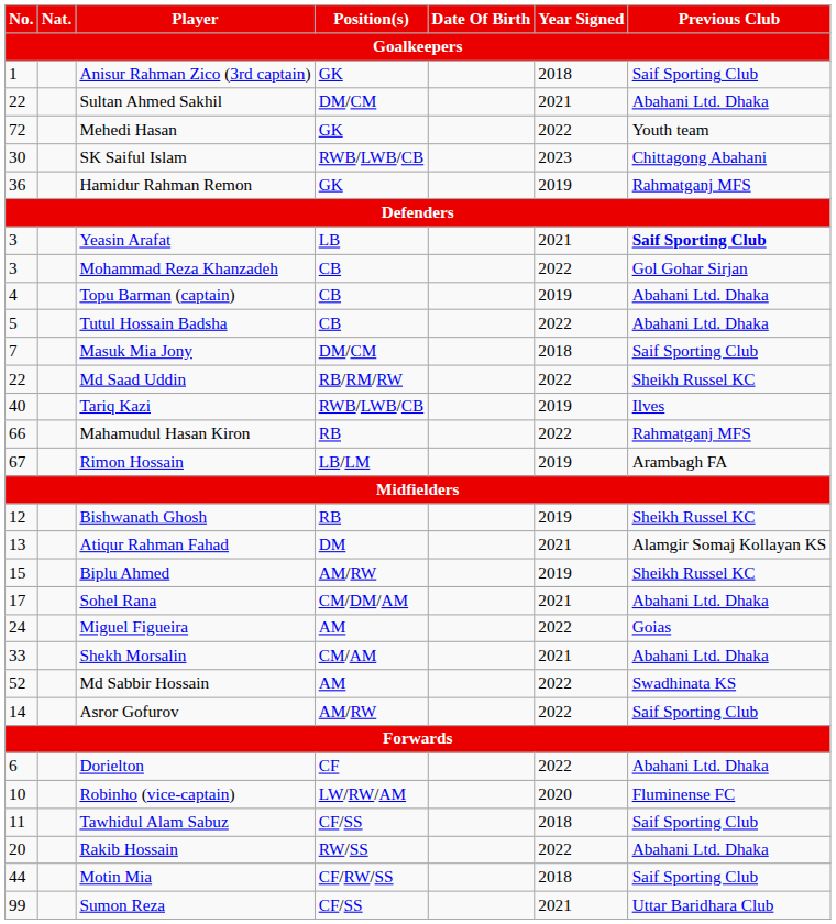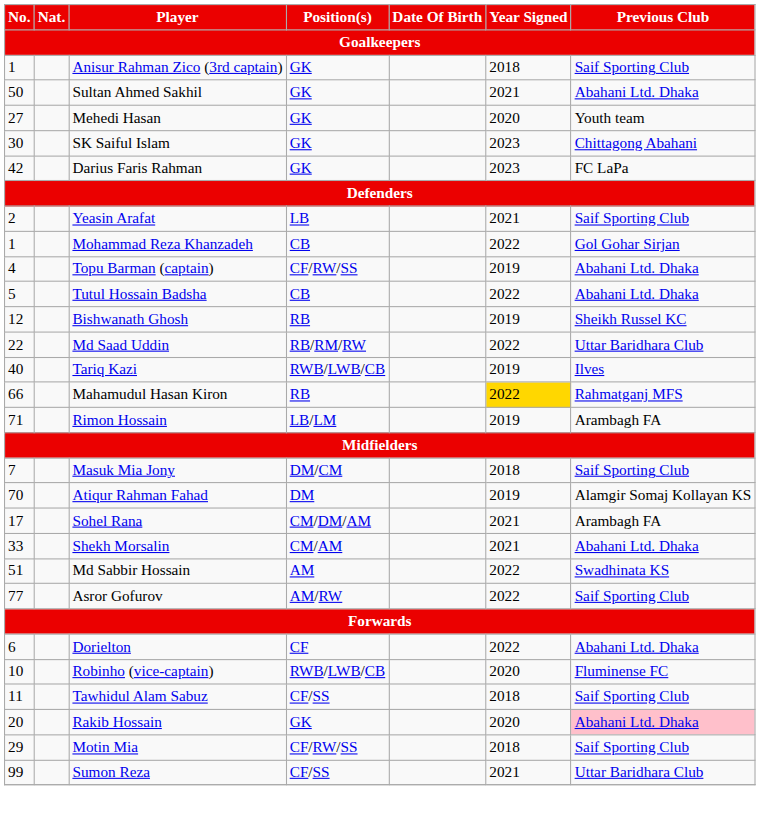Sultan Ahmed Sakhil | No.: 22 -> 50
Sultan Ahmed Sakhil | Position(s): DM/CM -> GK
Mehedi Hasan | No.: 72 -> 27
Mehedi Hasan | Year Signed: 2022 -> 2020
SK Saiful Islam | Position(s): RWB/LWB/CB -> GK
- row: 36 | Hamidur Rahman Remon | GK | 2019 | Rahmatganj MFS
+ row: 42 | Darius Faris Rahman | GK | 2023 | FC LaPa
Yeasin Arafat | No.: 3 -> 2
Yeasin Arafat | Previous Club: bold -> normal
Mohammad Reza Khanzadeh | No.: 3 -> 1
Topu Barman (captain) | Position(s): CB -> CF/RW/SS
rows swapped: Bishwanath Ghosh <-> Masuk Mia Jony
Md Saad Uddin | Previous Club: Sheikh Russel KC -> Uttar Baridhara Club
Mahamudul Hasan Kiron | Year Signed: no background -> gold background
Rimon Hossain | No.: 67 -> 71
Atiqur Rahman Fahad | No.: 13 -> 70
Atiqur Rahman Fahad | Year Signed: 2021 -> 2019
- row: 15 | Biplu Ahmed | AM/RW | 2019 | Sheikh Russel KC
Sohel Rana | Previous Club: Abahani Ltd. Dhaka -> Arambagh FA
- row: 24 | Miguel Figueira | AM | 2022 | Goias
Md Sabbir Hossain | No.: 52 -> 51
Asror Gofurov | No.: 14 -> 77
Robinho (vice-captain) | Position(s): LW/RW/AM -> RWB/LWB/CB
Rakib Hossain | Position(s): RW/SS -> GK
Rakib Hossain | Year Signed: 2022 -> 2020
Rakib Hossain | Previous Club: no background -> pink background
Motin Mia | No.: 44 -> 29
